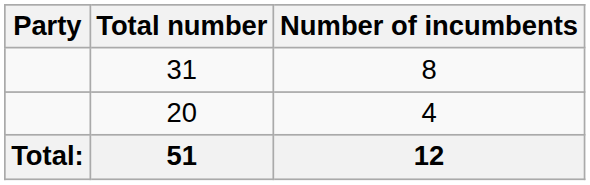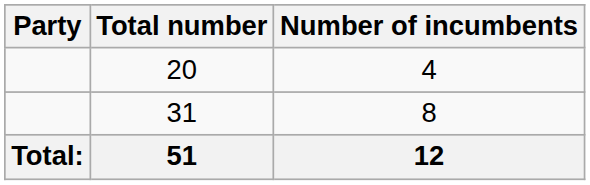rows swapped: 31 <-> 20
